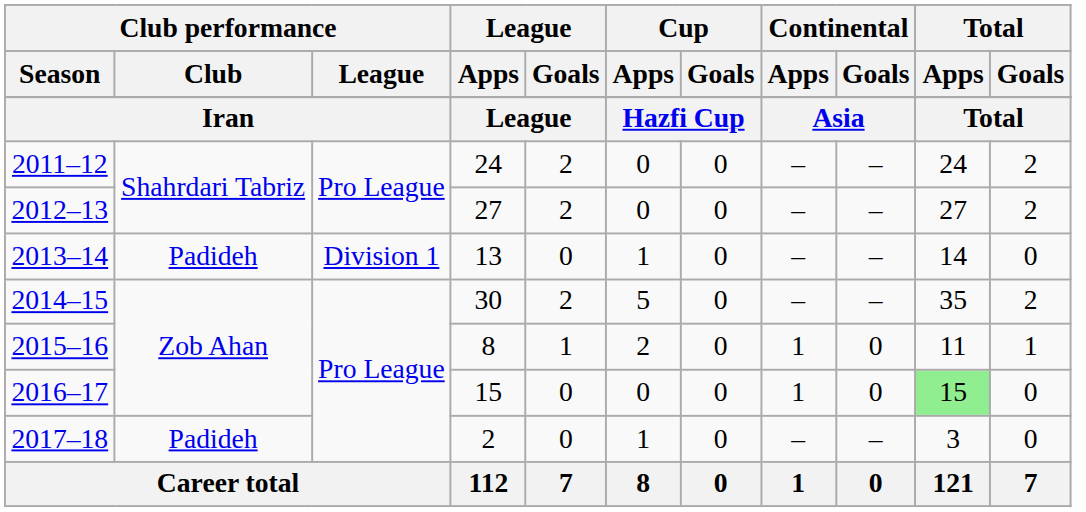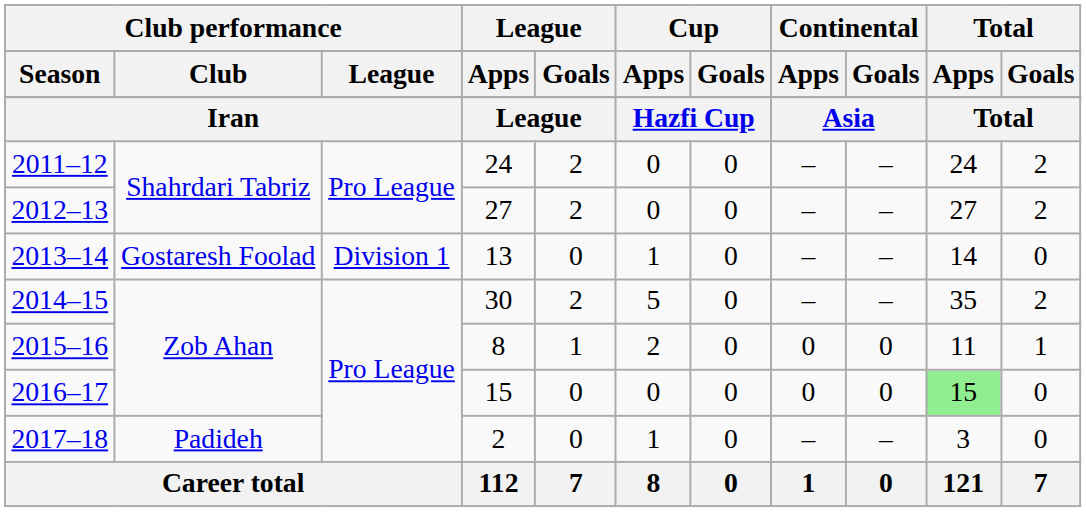2013–14 | Club performance / Club: Padideh -> Gostaresh Foolad
2015–16 | Continental / Apps: 1 -> 0
2016–17 | Continental / Apps: 1 -> 0
